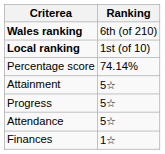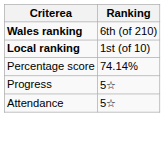- row: Attainment | 5☆
- row: Finances | 1☆
